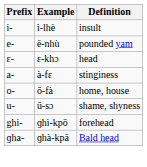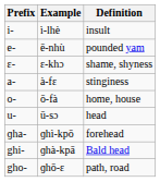ɛ-khɔ | Definition: head -> shame, shyness
ū-sɔ | Definition: shame, shyness -> head
ɡhì-kpō | Prefix: ghi- -> ɡha-
ɡhà-kpā | Prefix: ɡha- -> ghi-
+ row: gho- | ɡhō-ɛ | path, road
